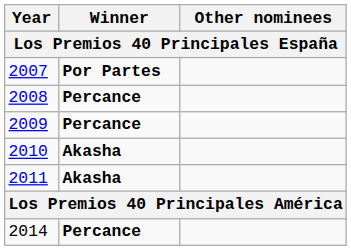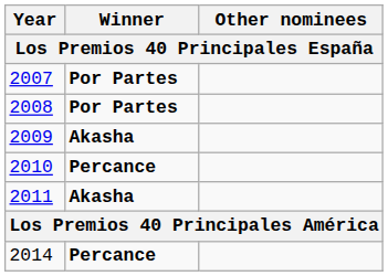2008 | Winner: Percance -> Por Partes
2009 | Winner: Percance -> Akasha
2010 | Winner: Akasha -> Percance
